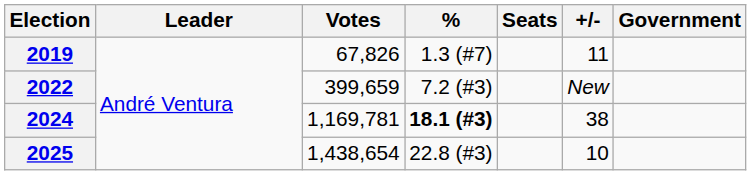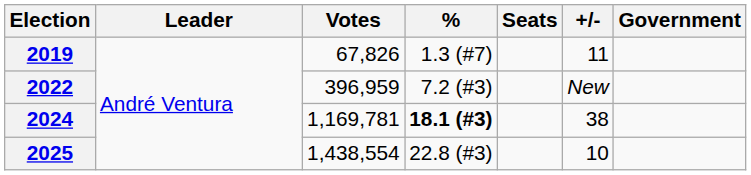2022 | Votes: 399,659 -> 396,959
2025 | Votes: 1,438,654 -> 1,438,554
